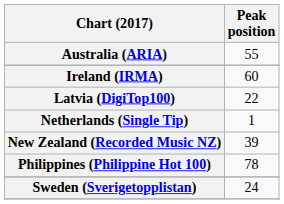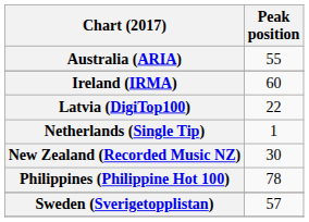New Zealand (Recorded Music NZ) | Peak position: 39 -> 30
Sweden (Sverigetopplistan) | Peak position: 24 -> 57
